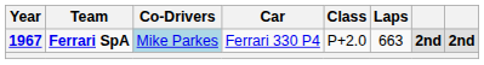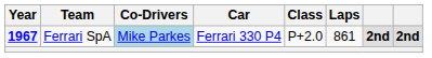1967 | Team: bold -> normal
1967 | Laps: 663 -> 861
